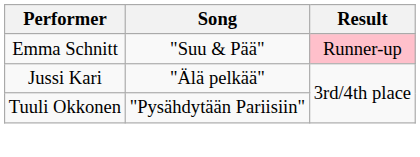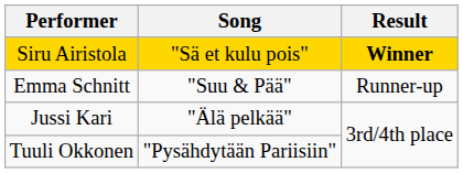+ row: Siru Airistola | "Sä et kulu pois" | Winner
Emma Schnitt | Result: pink background -> no background
